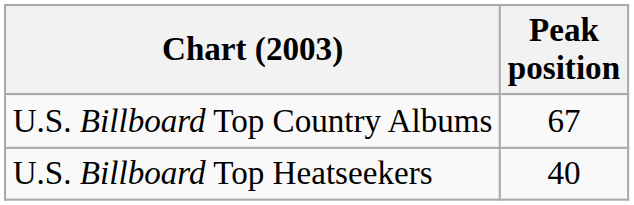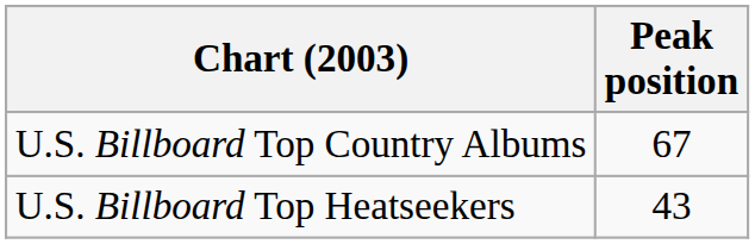U.S. Billboard Top Heatseekers | Peak position: 40 -> 43
